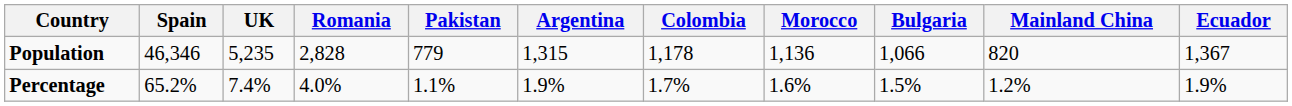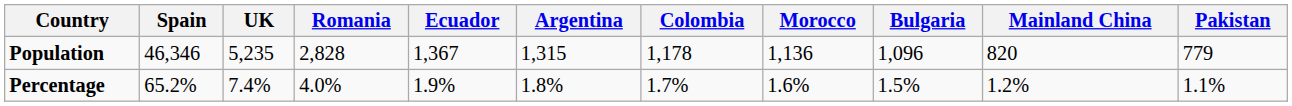columns swapped: Ecuador <-> Pakistan
Population | Bulgaria: 1,066 -> 1,096
Percentage | Argentina: 1.9% -> 1.8%
